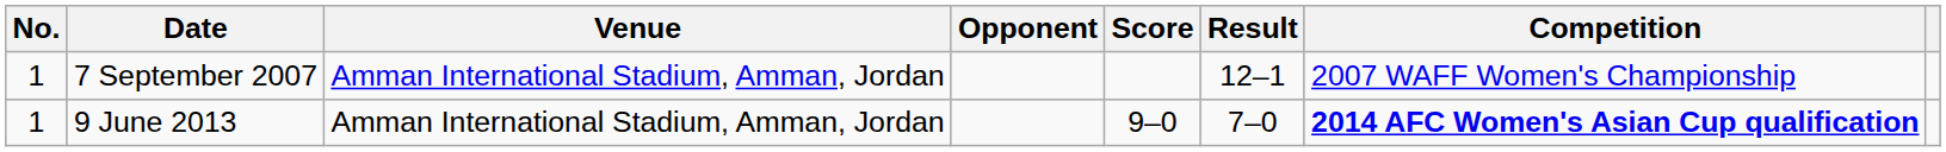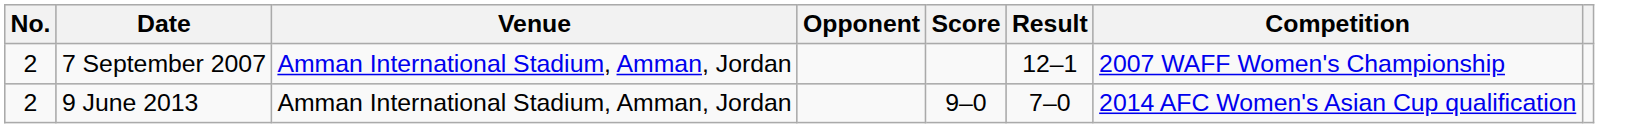7 September 2007 | No.: 1 -> 2
9 June 2013 | No.: 1 -> 2
9 June 2013 | Competition: bold -> normal
